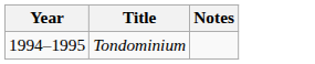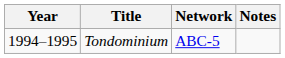+ column: Network | ABC-5
